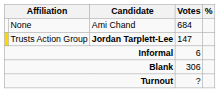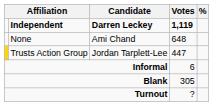+ row: Independent | Darren Leckey | 1,119
None | Votes: 684 -> 648
Trusts Action Group | Candidate: bold -> normal
Trusts Action Group | Votes: 147 -> 447
Blank | Votes: 306 -> 305
